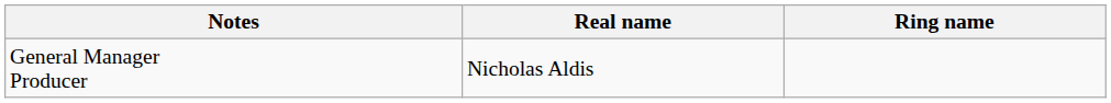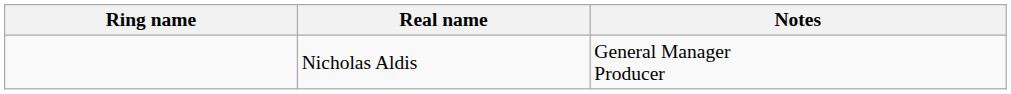columns swapped: Ring name <-> Notes
